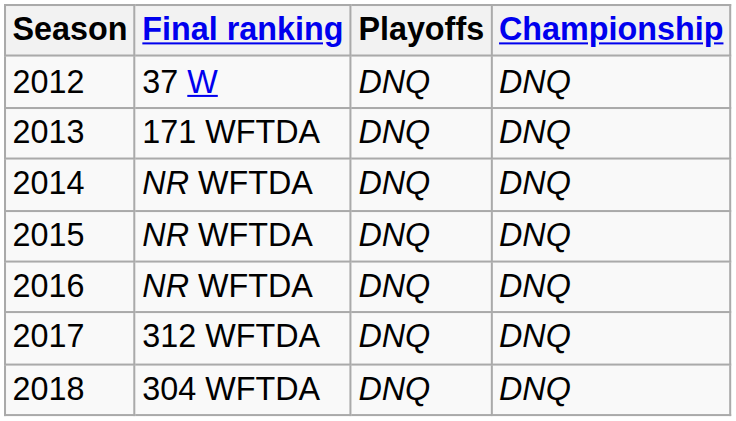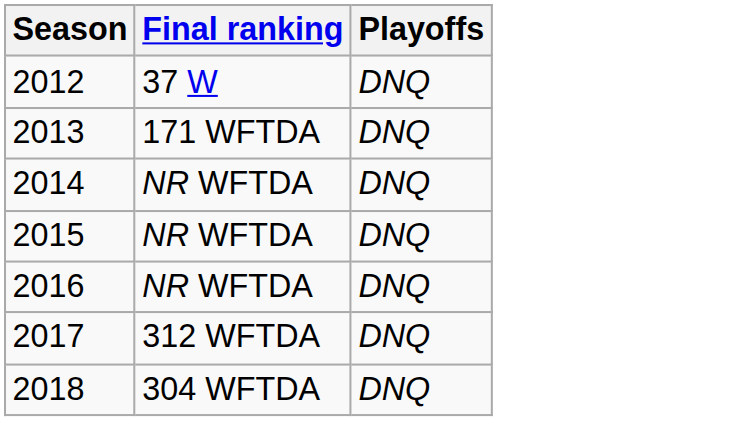- column: Championship | DNQ | DNQ | DNQ | DNQ | DNQ | DNQ | DNQ
